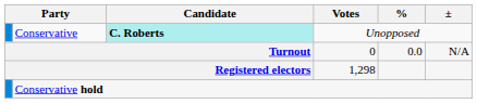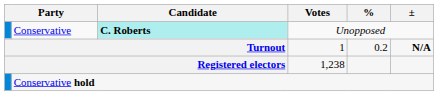Turnout | Votes: 0 -> 1
Turnout | %: 0.0 -> 0.2
Turnout | ±: normal -> bold
Registered electors | Votes: 1,298 -> 1,238
